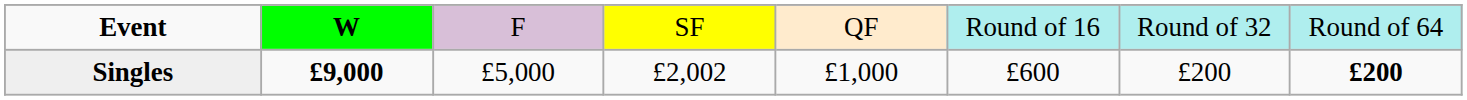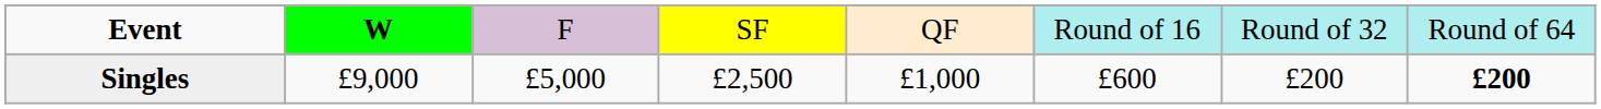Singles | column 2: bold -> normal
Singles | column 4: £2,002 -> £2,500
